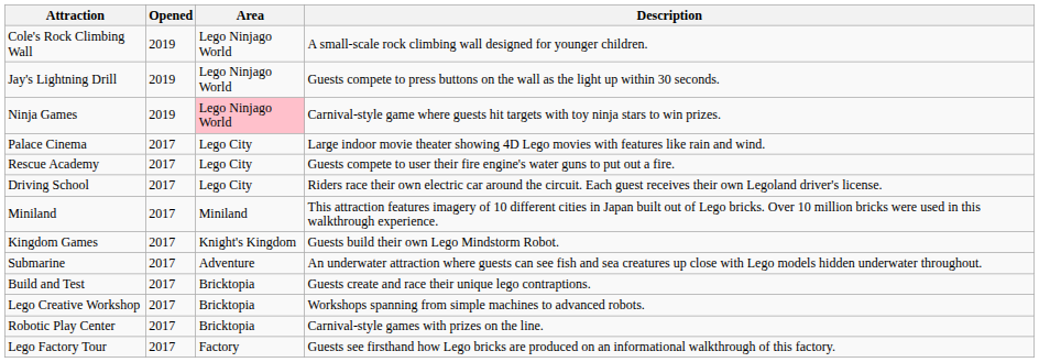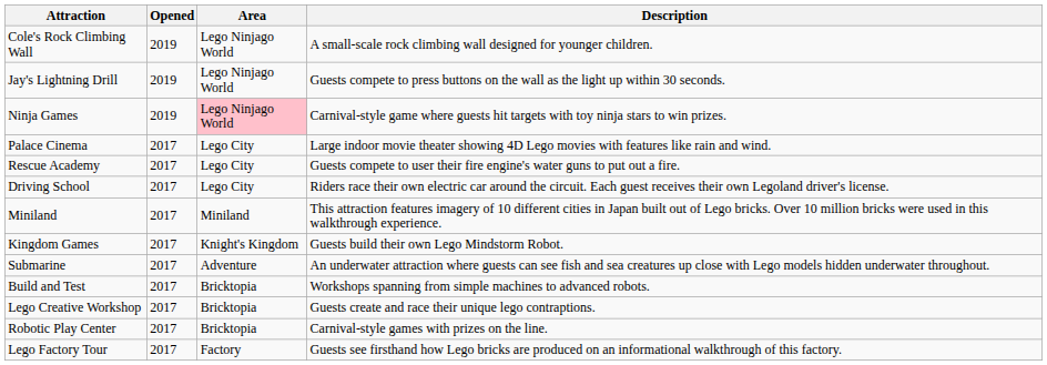Build and Test | Description: Guests create and race their unique lego contraptions. -> Workshops spanning from simple machines to advanced robots.
Lego Creative Workshop | Description: Workshops spanning from simple machines to advanced robots. -> Guests create and race their unique lego contraptions.
